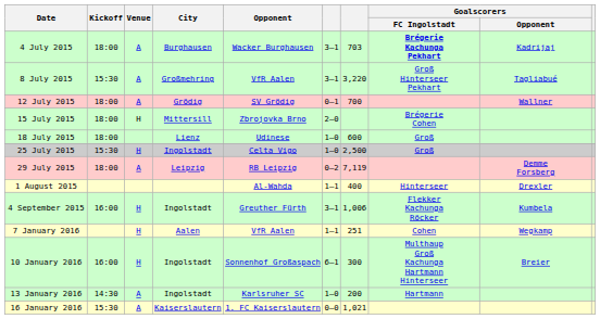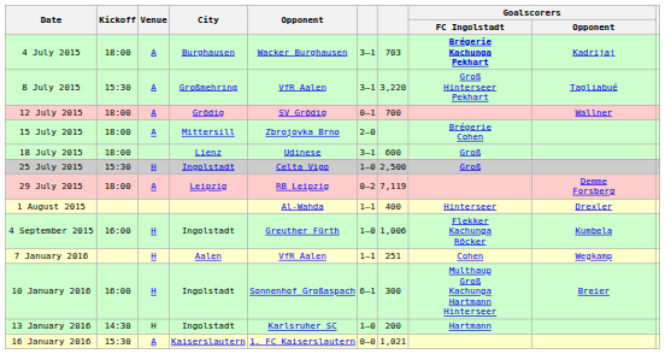15 July 2015 | Venue: H -> A
18 July 2015 | column 6: 1–0 -> 3–1
4 September 2015 | column 6: 3–1 -> 1–0
13 January 2016 | Venue: A -> H
